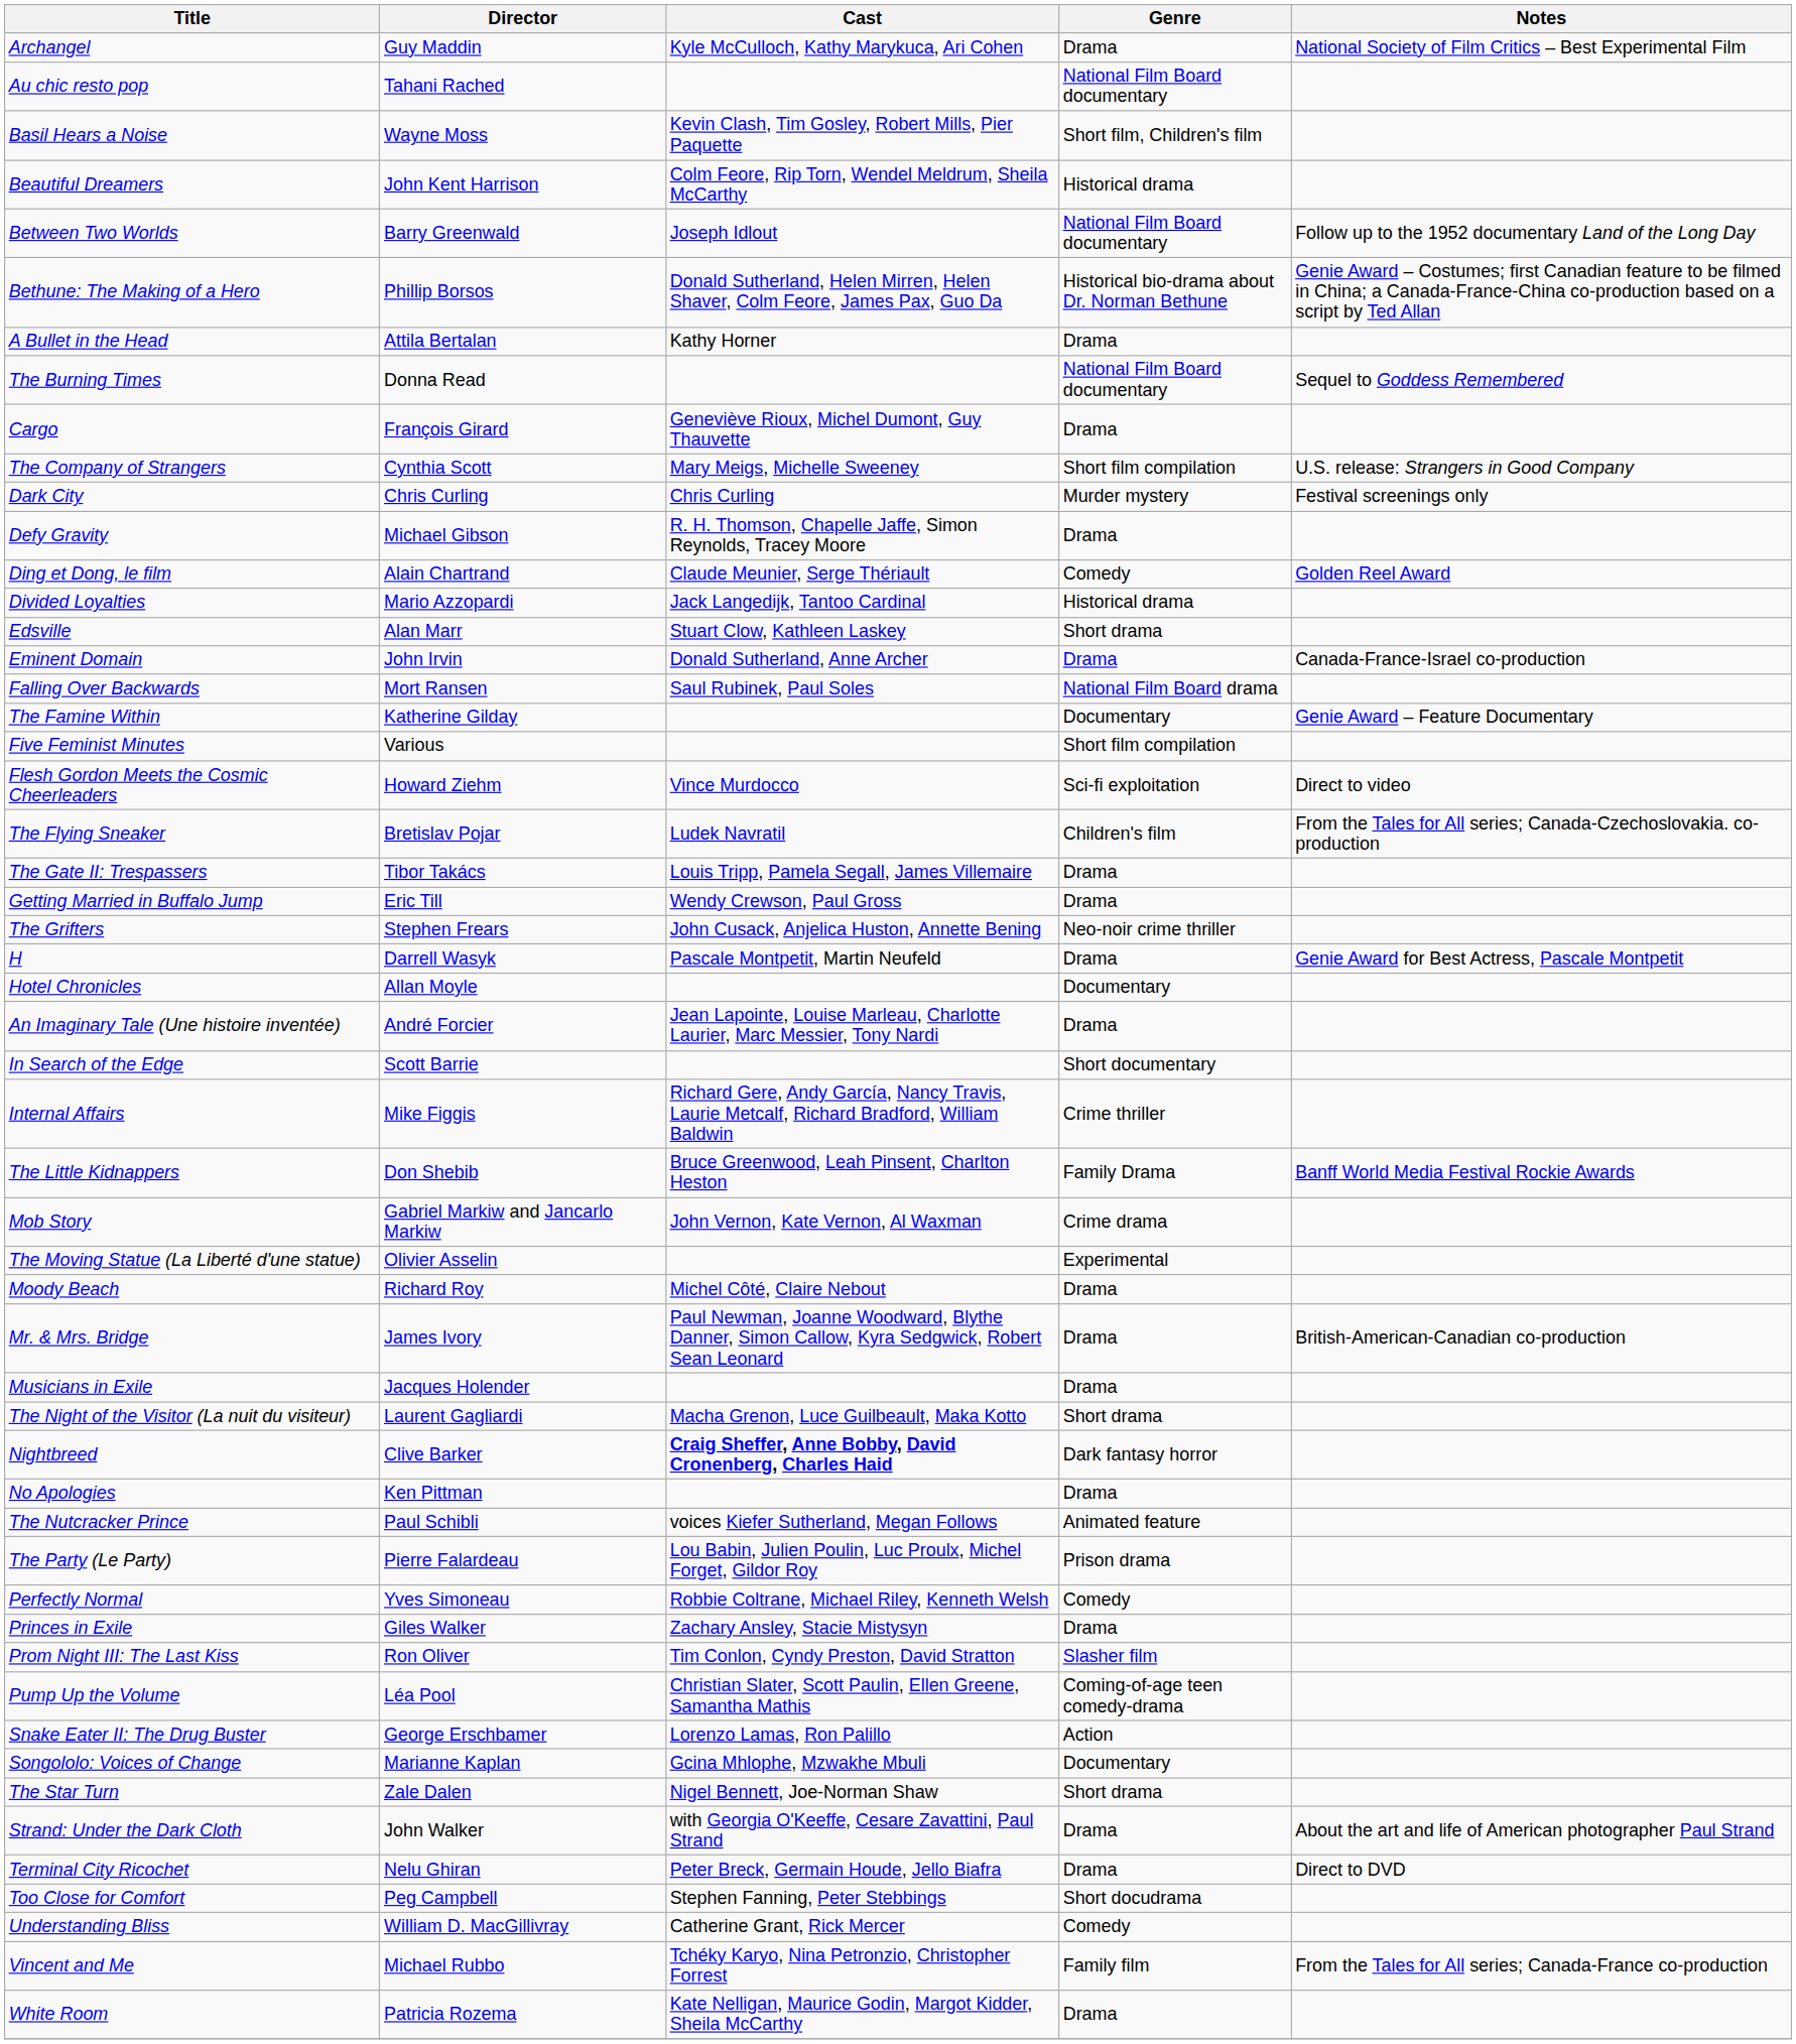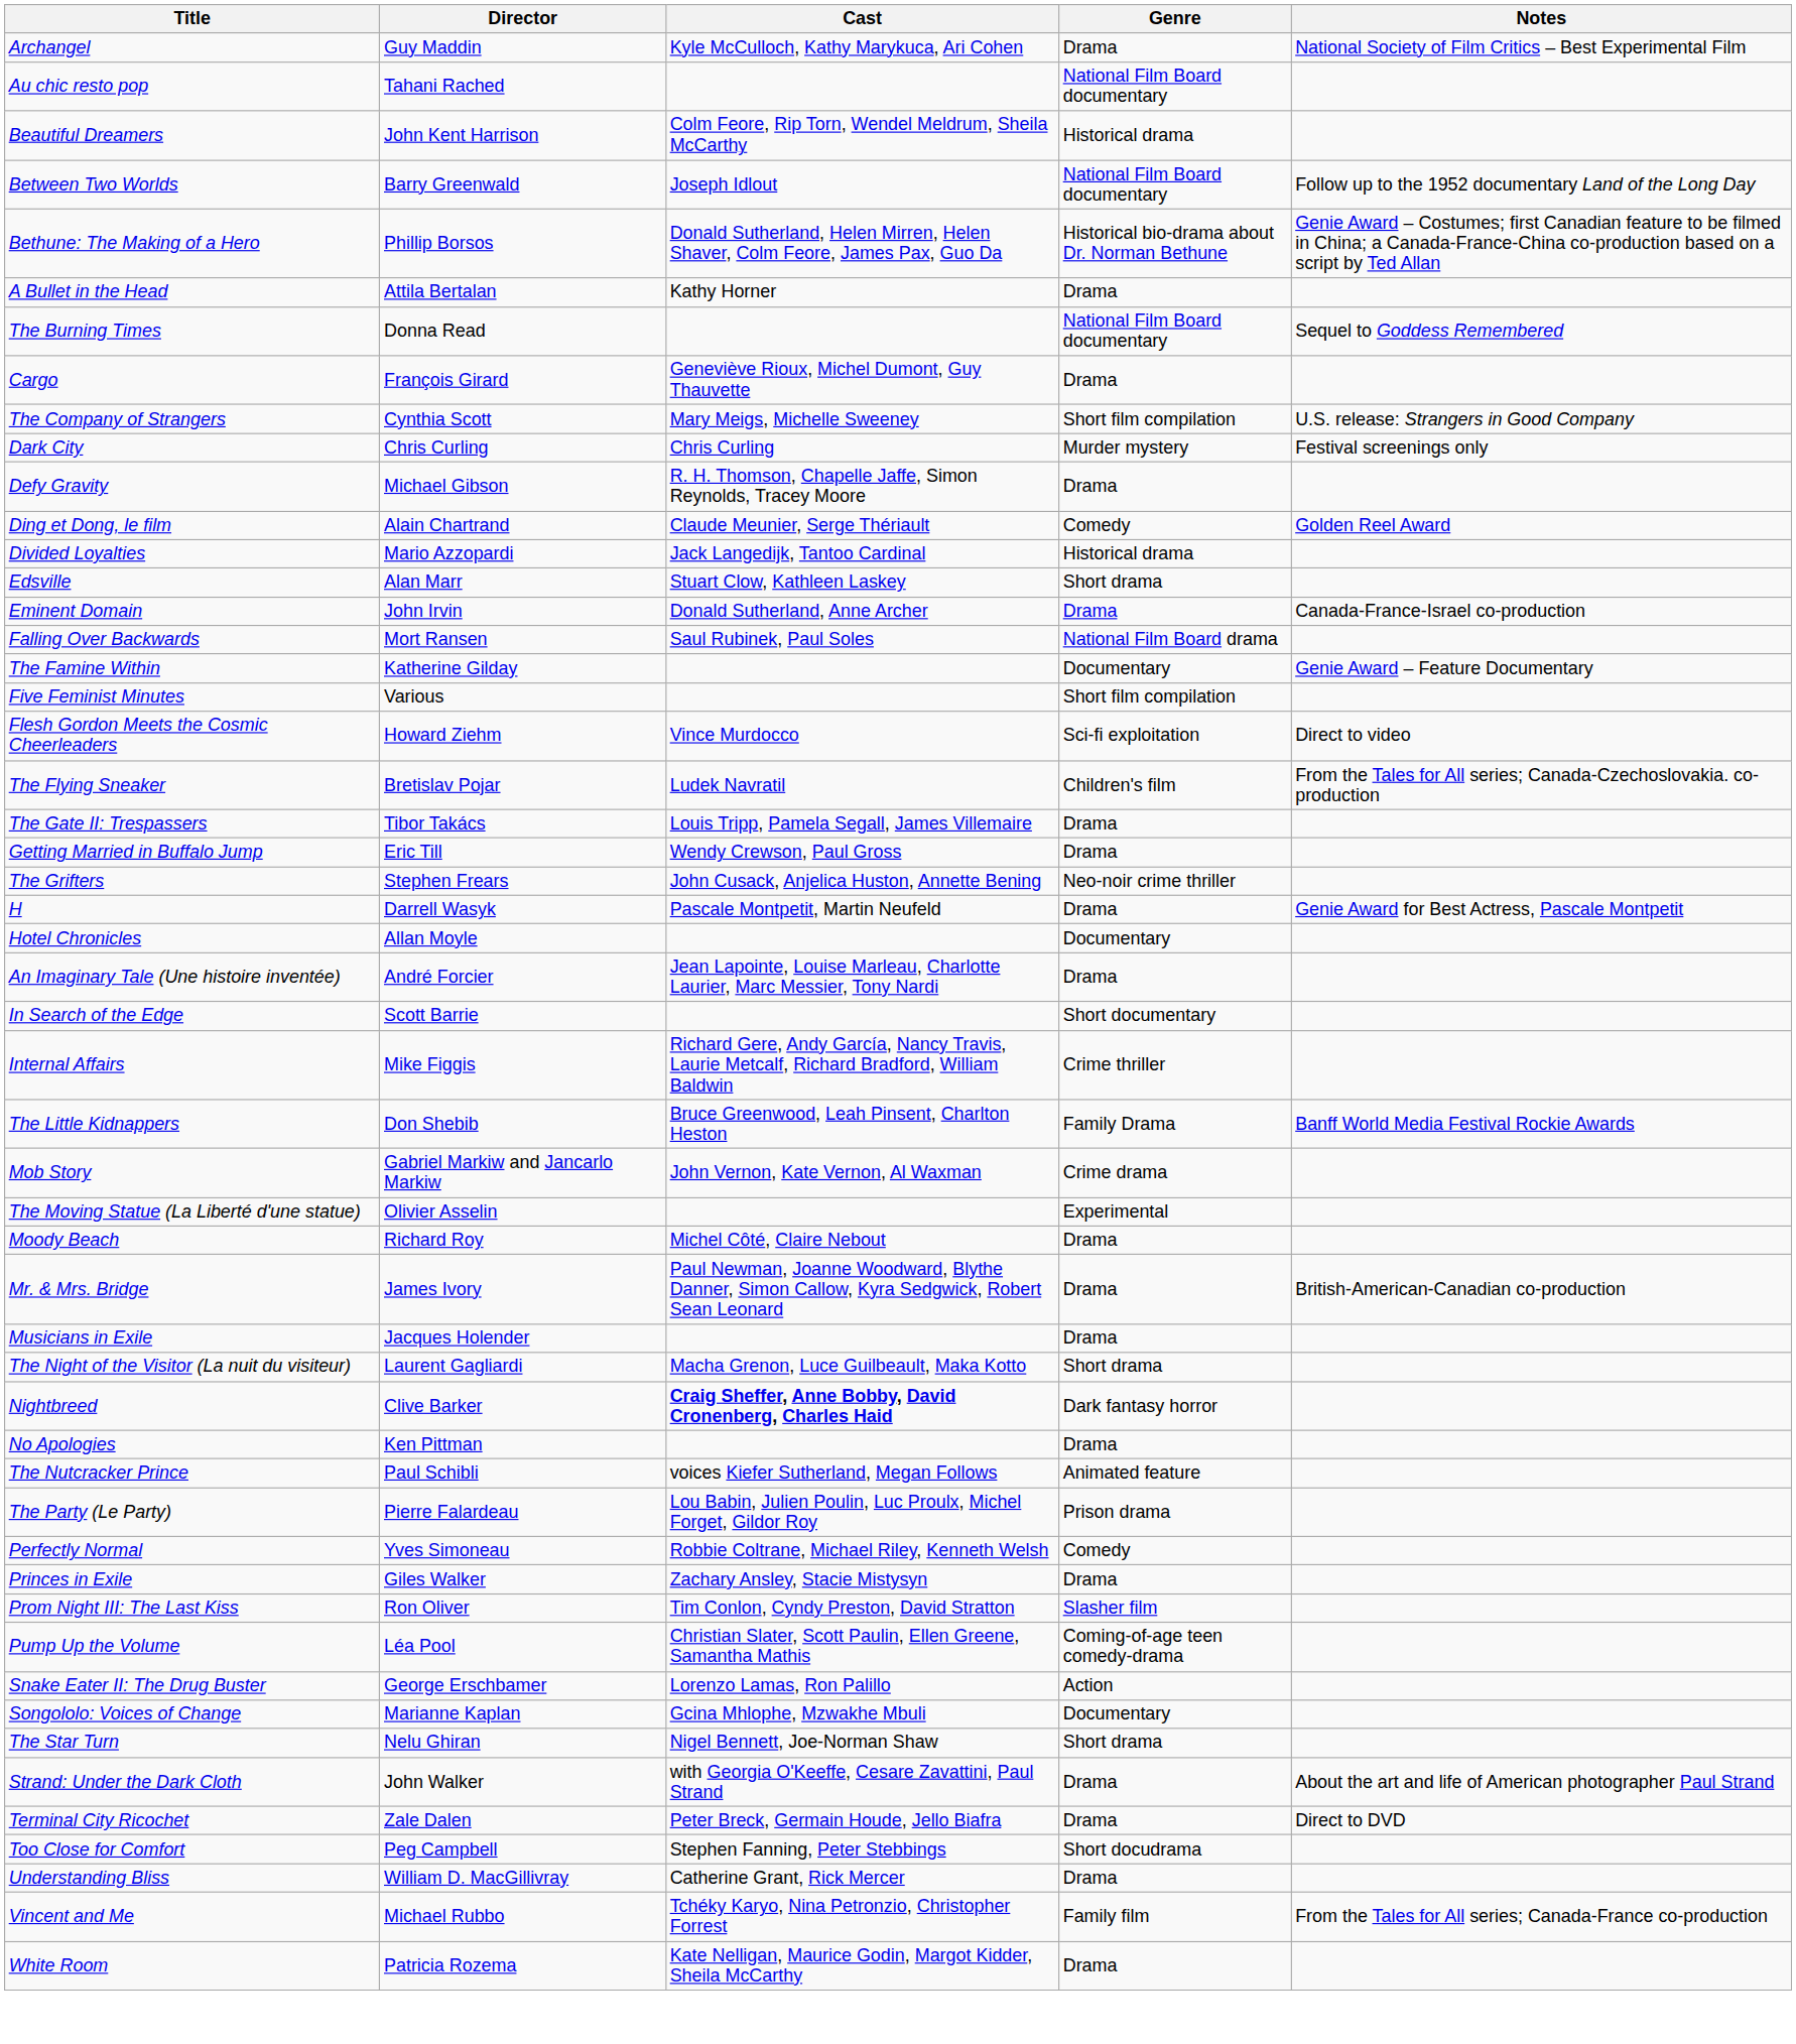- row: Basil Hears a Noise | Wayne Moss | Kevin Clash, Tim Gosley, Robert Mills, Pier Paquette | Short film, Children's film
The Star Turn | Director: Zale Dalen -> Nelu Ghiran
Terminal City Ricochet | Director: Nelu Ghiran -> Zale Dalen
Understanding Bliss | Genre: Comedy -> Drama
